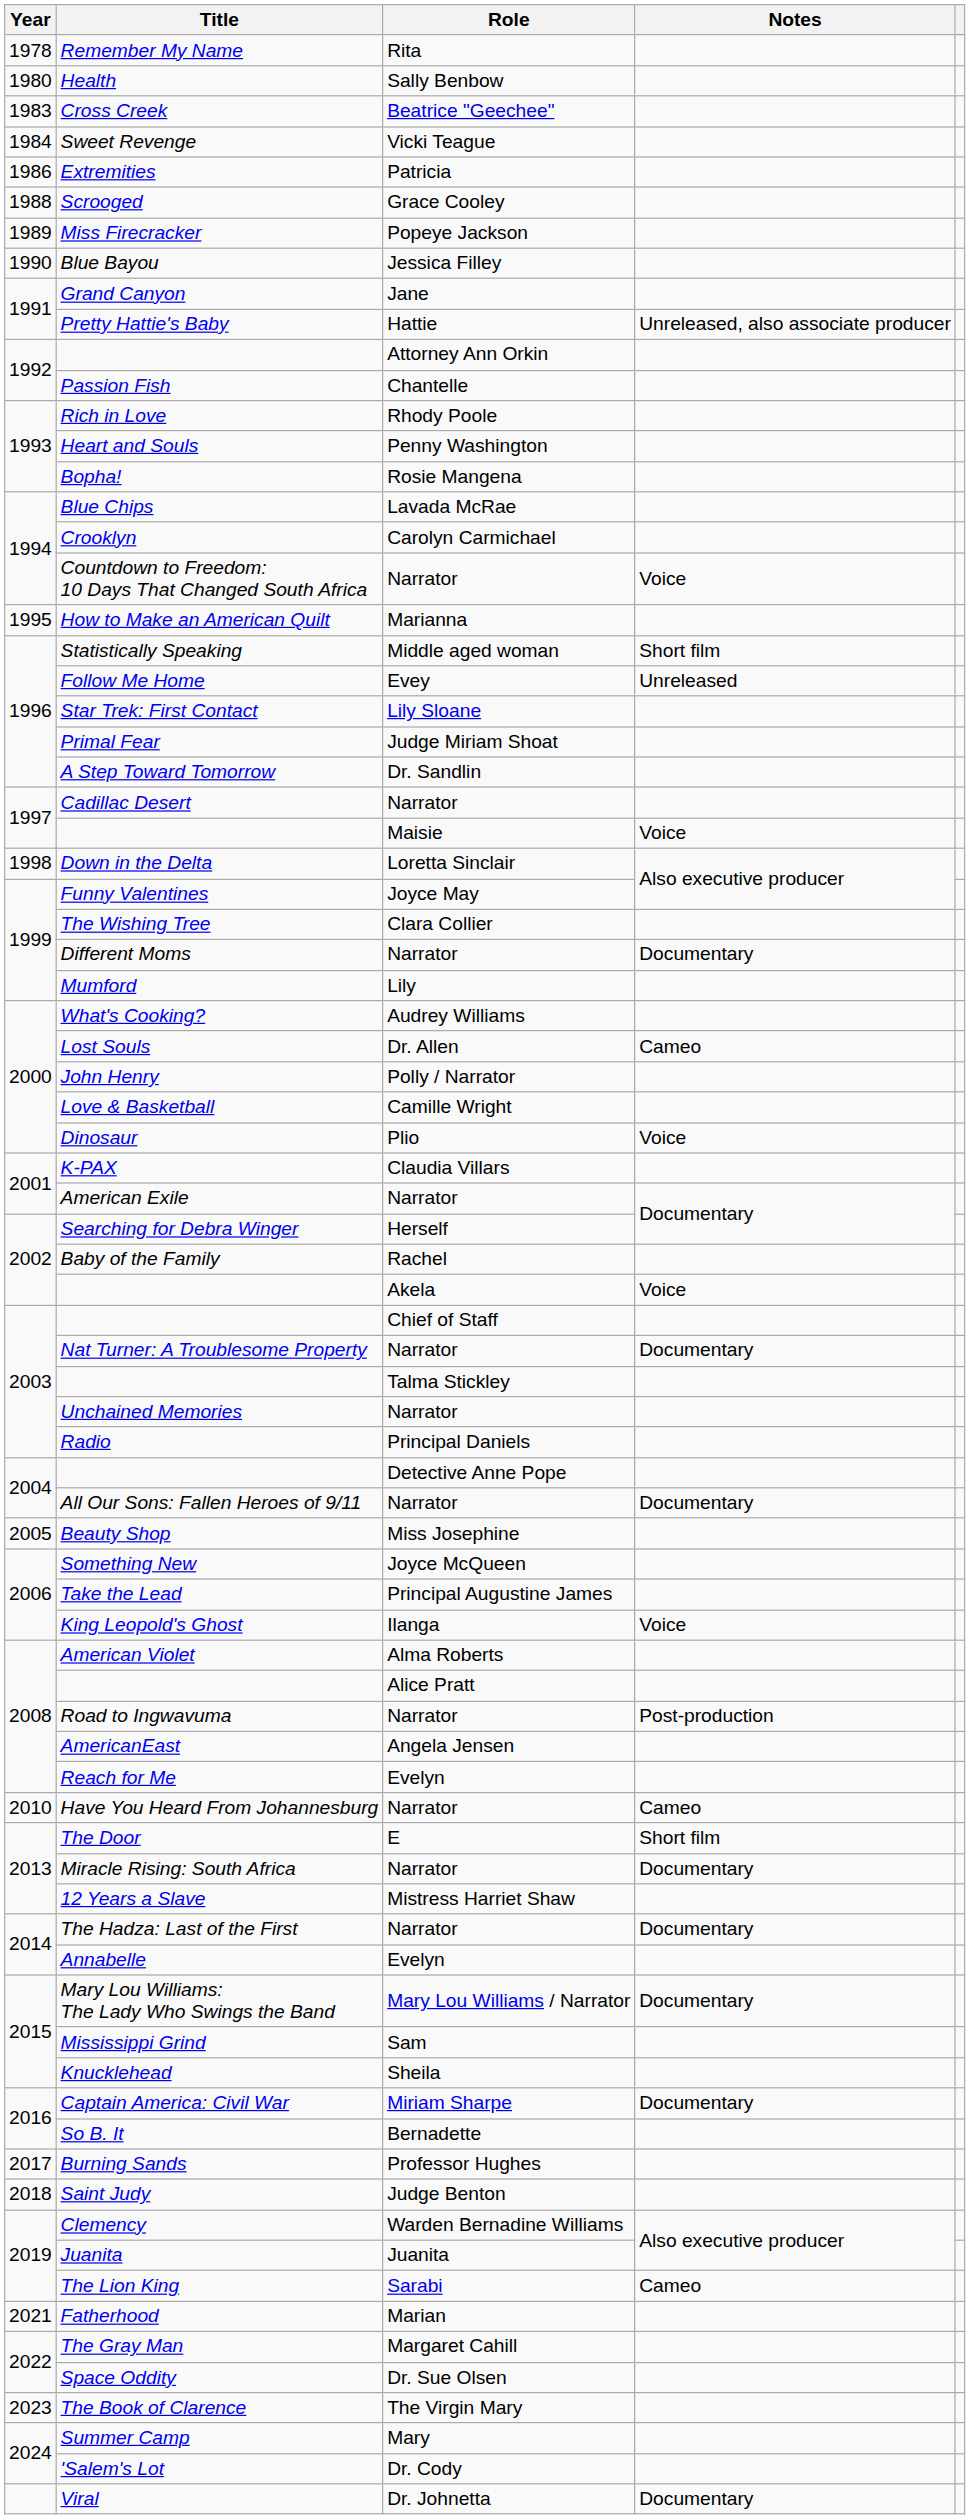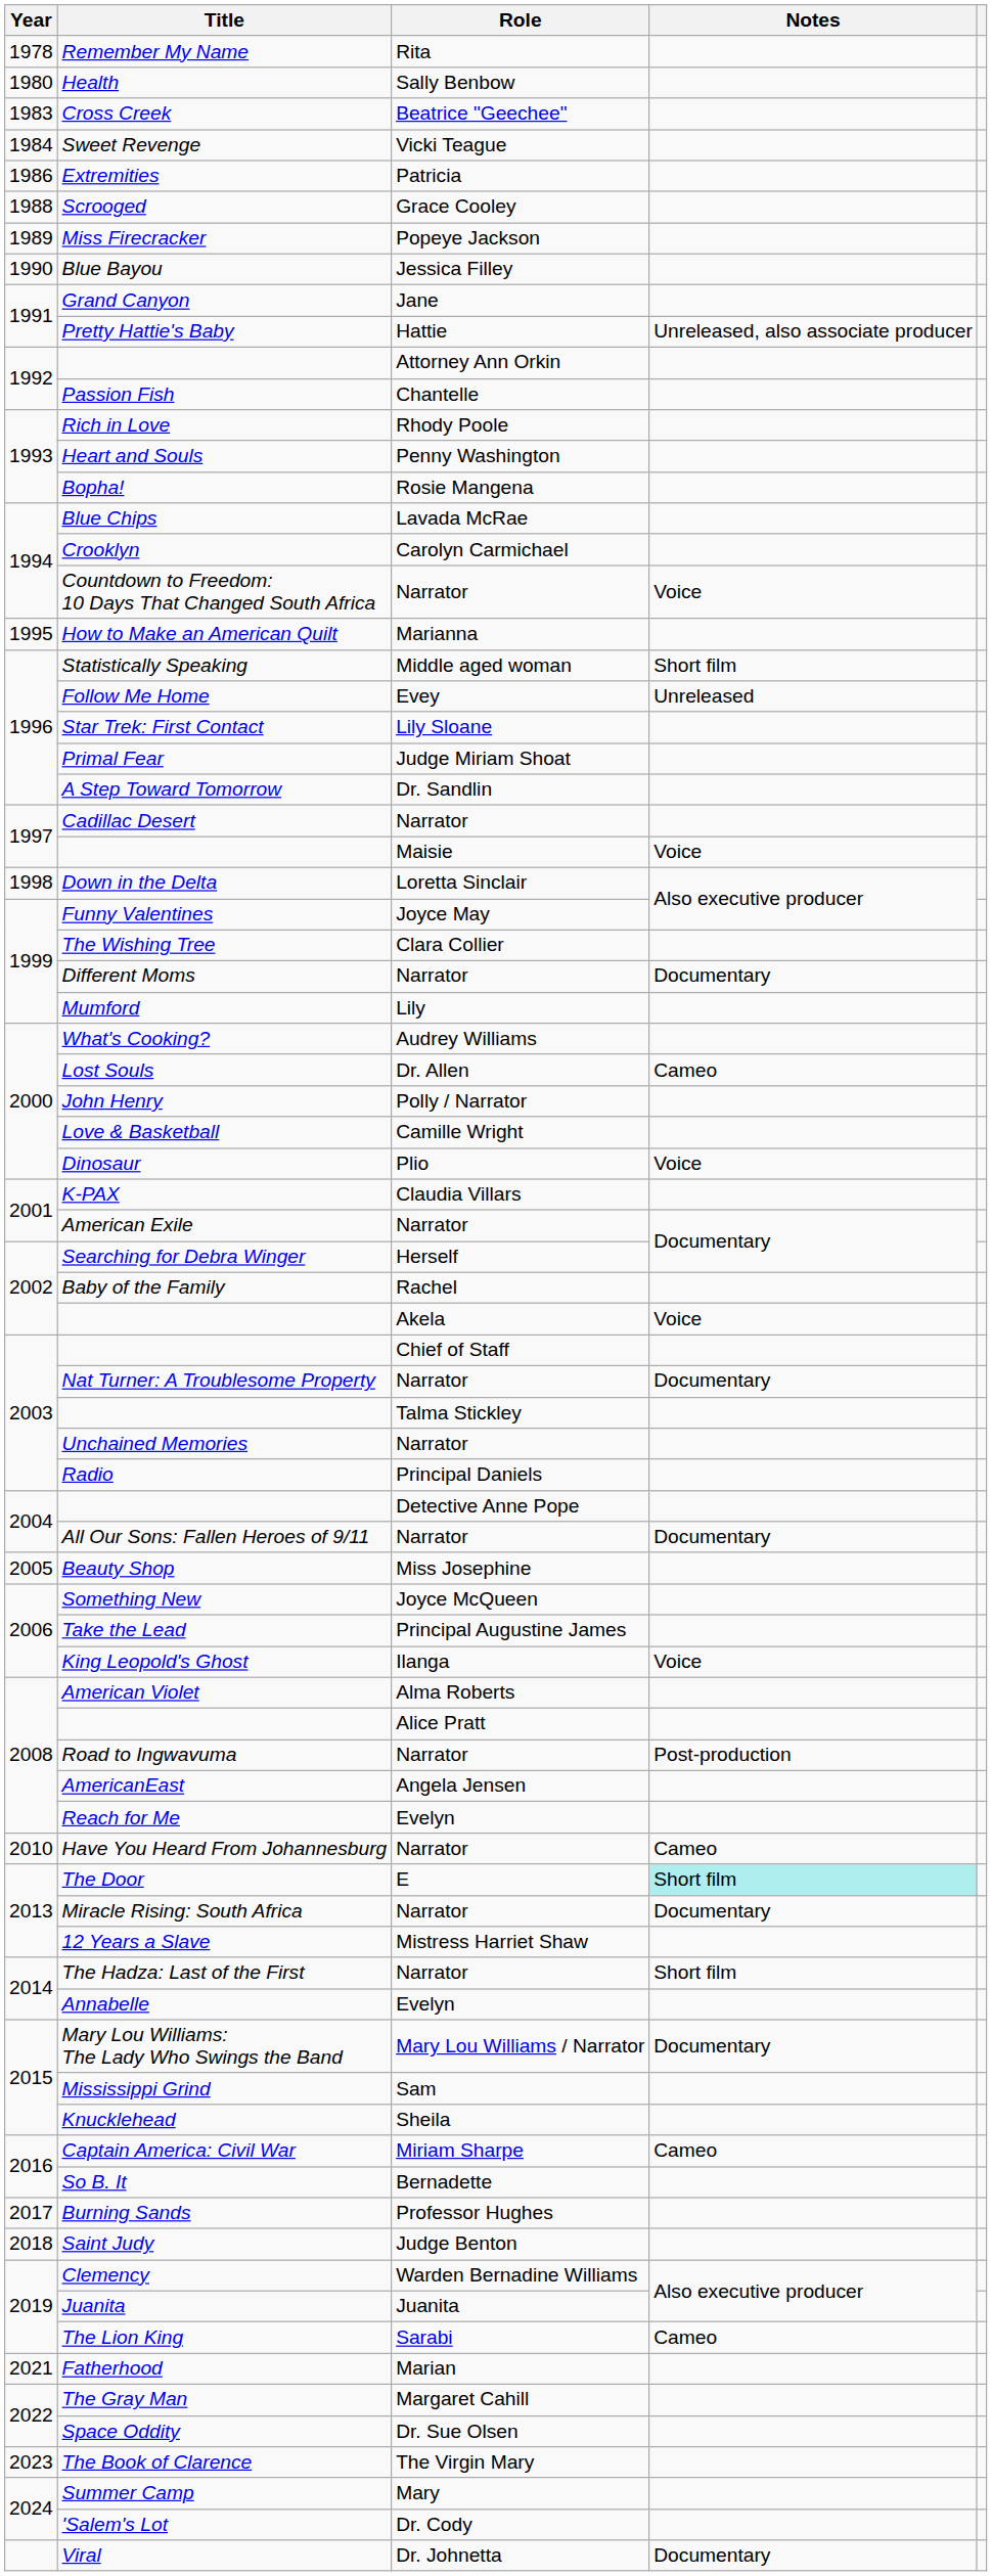The Door | Notes: no background -> paleturquoise background
The Hadza: Last of the First | Notes: Documentary -> Short film
Captain America: Civil War | Notes: Documentary -> Cameo
